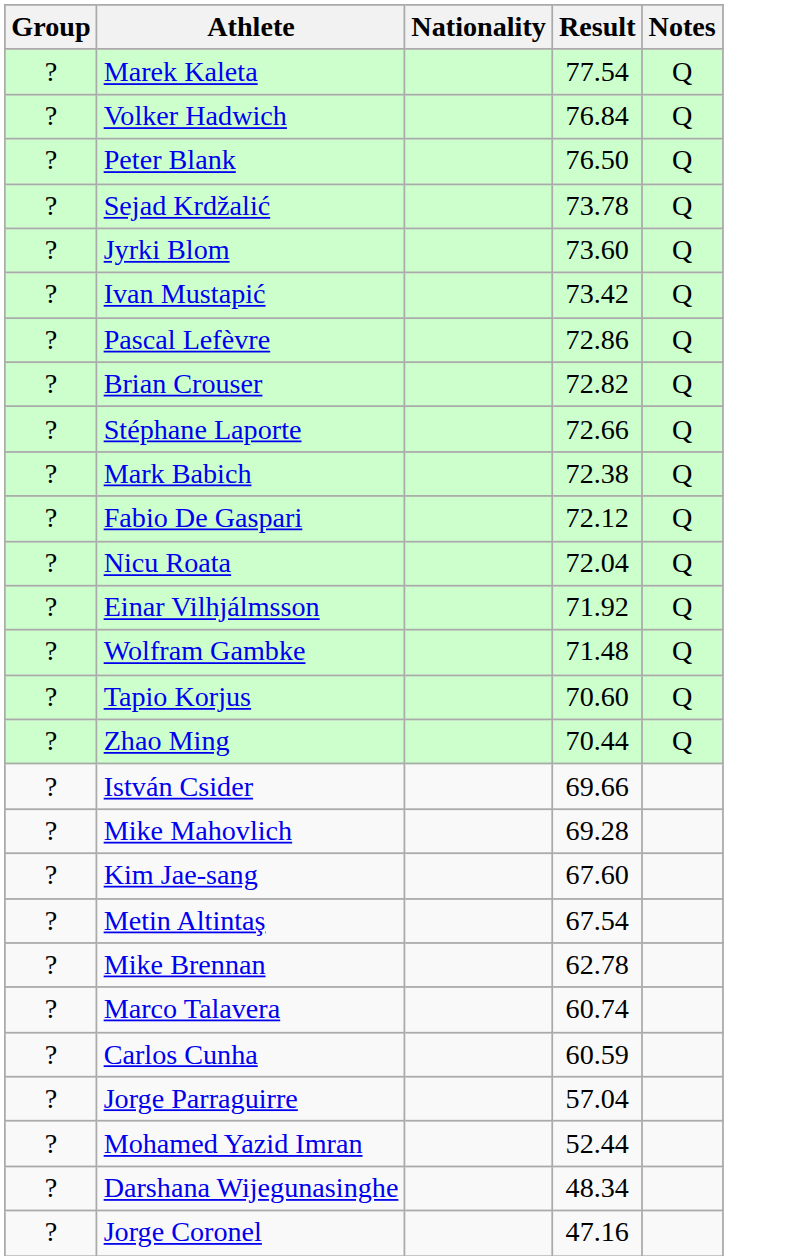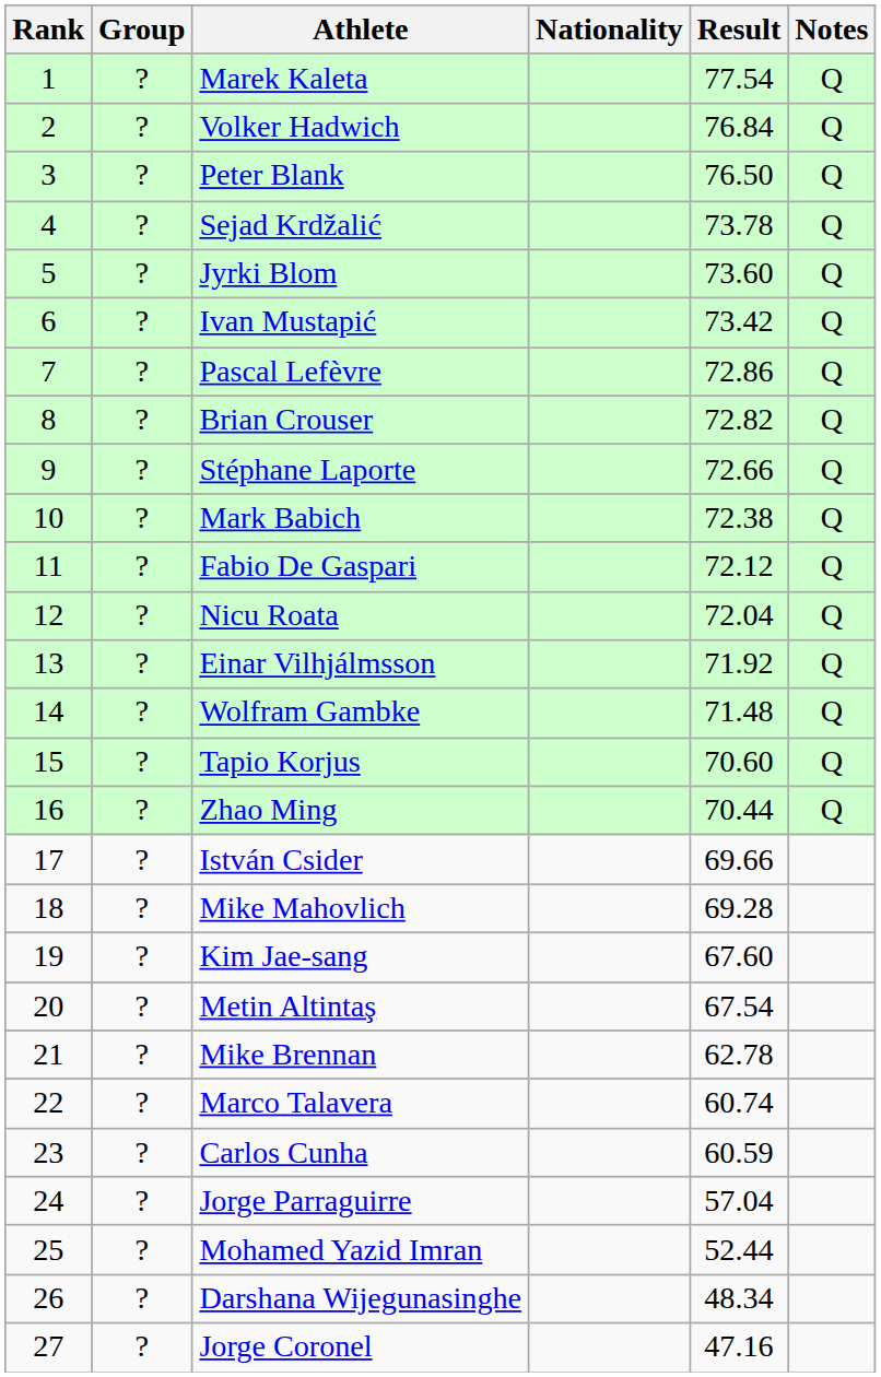+ column: Rank | 1 | 2 | 3 | 4 | 5 | 6 | 7 | 8 | 9 | 10 | 11 | 12 | 13 | 14 | 15 | 16 | 17 | 18 | 19 | 20 | 21 | 22 | 23 | 24 | 25 | 26 | 27
